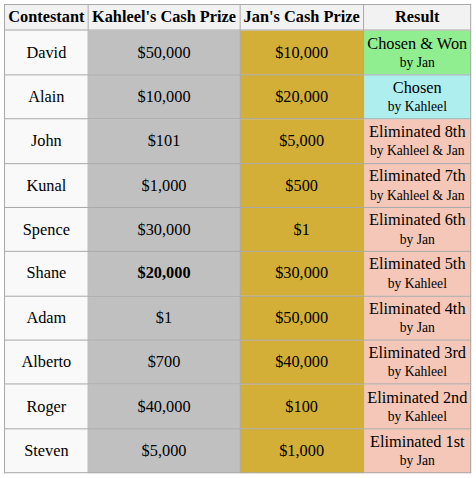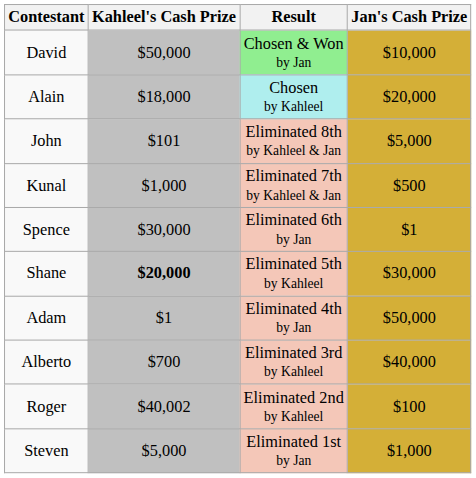columns swapped: Jan's Cash Prize <-> Result
Alain | Kahleel's Cash Prize: $10,000 -> $18,000
Roger | Kahleel's Cash Prize: $40,000 -> $40,002
